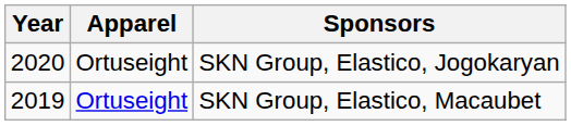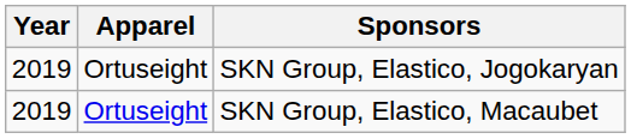SKN Group, Elastico, Jogokaryan | Year: 2020 -> 2019
